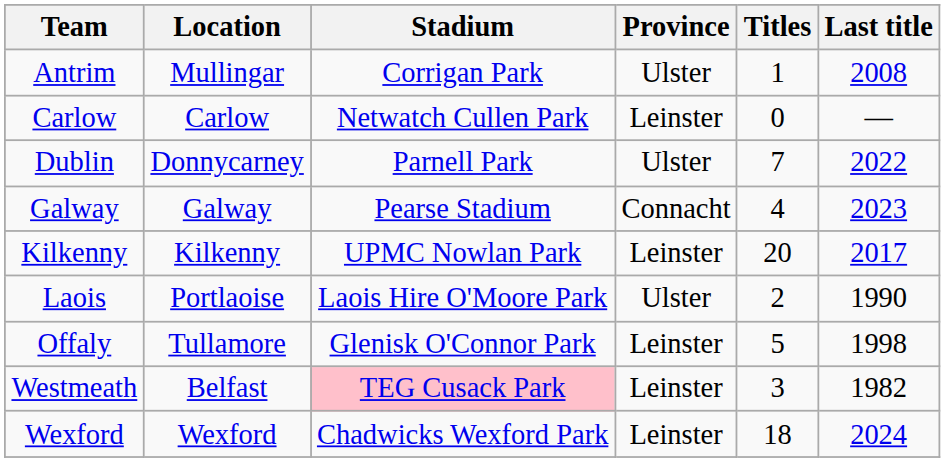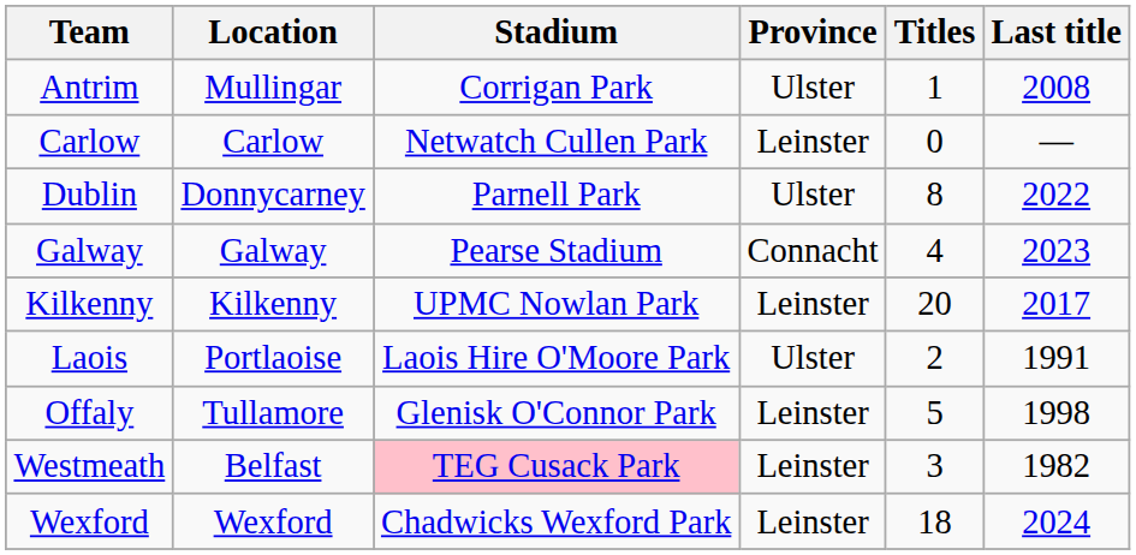Dublin | Titles: 7 -> 8
Laois | Last title: 1990 -> 1991
